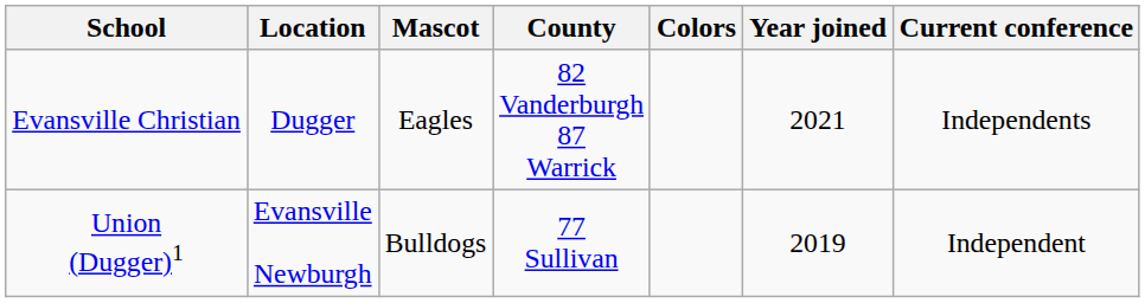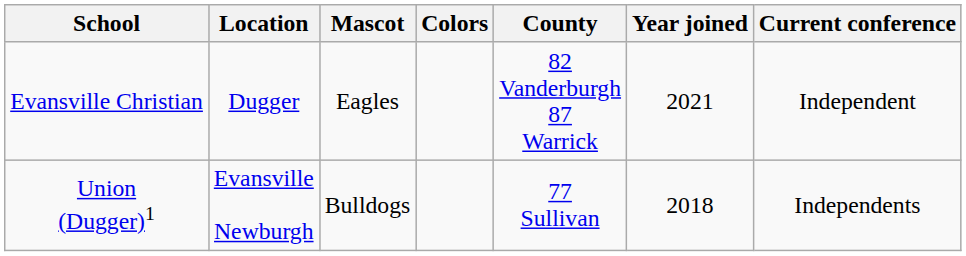columns swapped: Colors <-> County
Evansville Christian | Current conference: Independents -> Independent
Union (Dugger)1 | Year joined: 2019 -> 2018
Union (Dugger)1 | Current conference: Independent -> Independents
